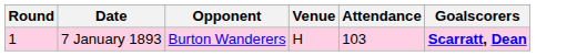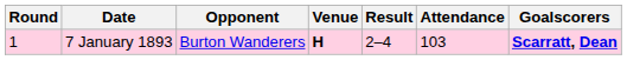+ column: Result | 2–4
7 January 1893 | Venue: normal -> bold
